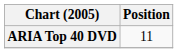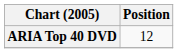ARIA Top 40 DVD | Position: 11 -> 12
